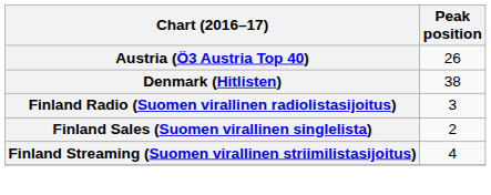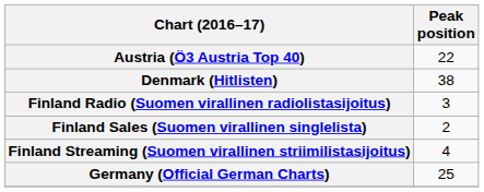Austria (Ö3 Austria Top 40) | Peak position: 26 -> 22
+ row: Germany (Official German Charts) | 25
